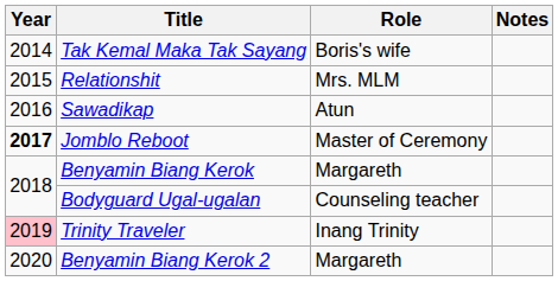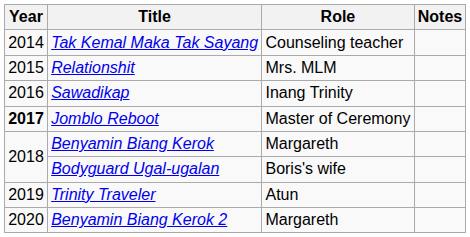Tak Kemal Maka Tak Sayang | Role: Boris's wife -> Counseling teacher
Sawadikap | Role: Atun -> Inang Trinity
Bodyguard Ugal-ugalan | Role: Counseling teacher -> Boris's wife
Trinity Traveler | Year: pink background -> no background
Trinity Traveler | Role: Inang Trinity -> Atun
